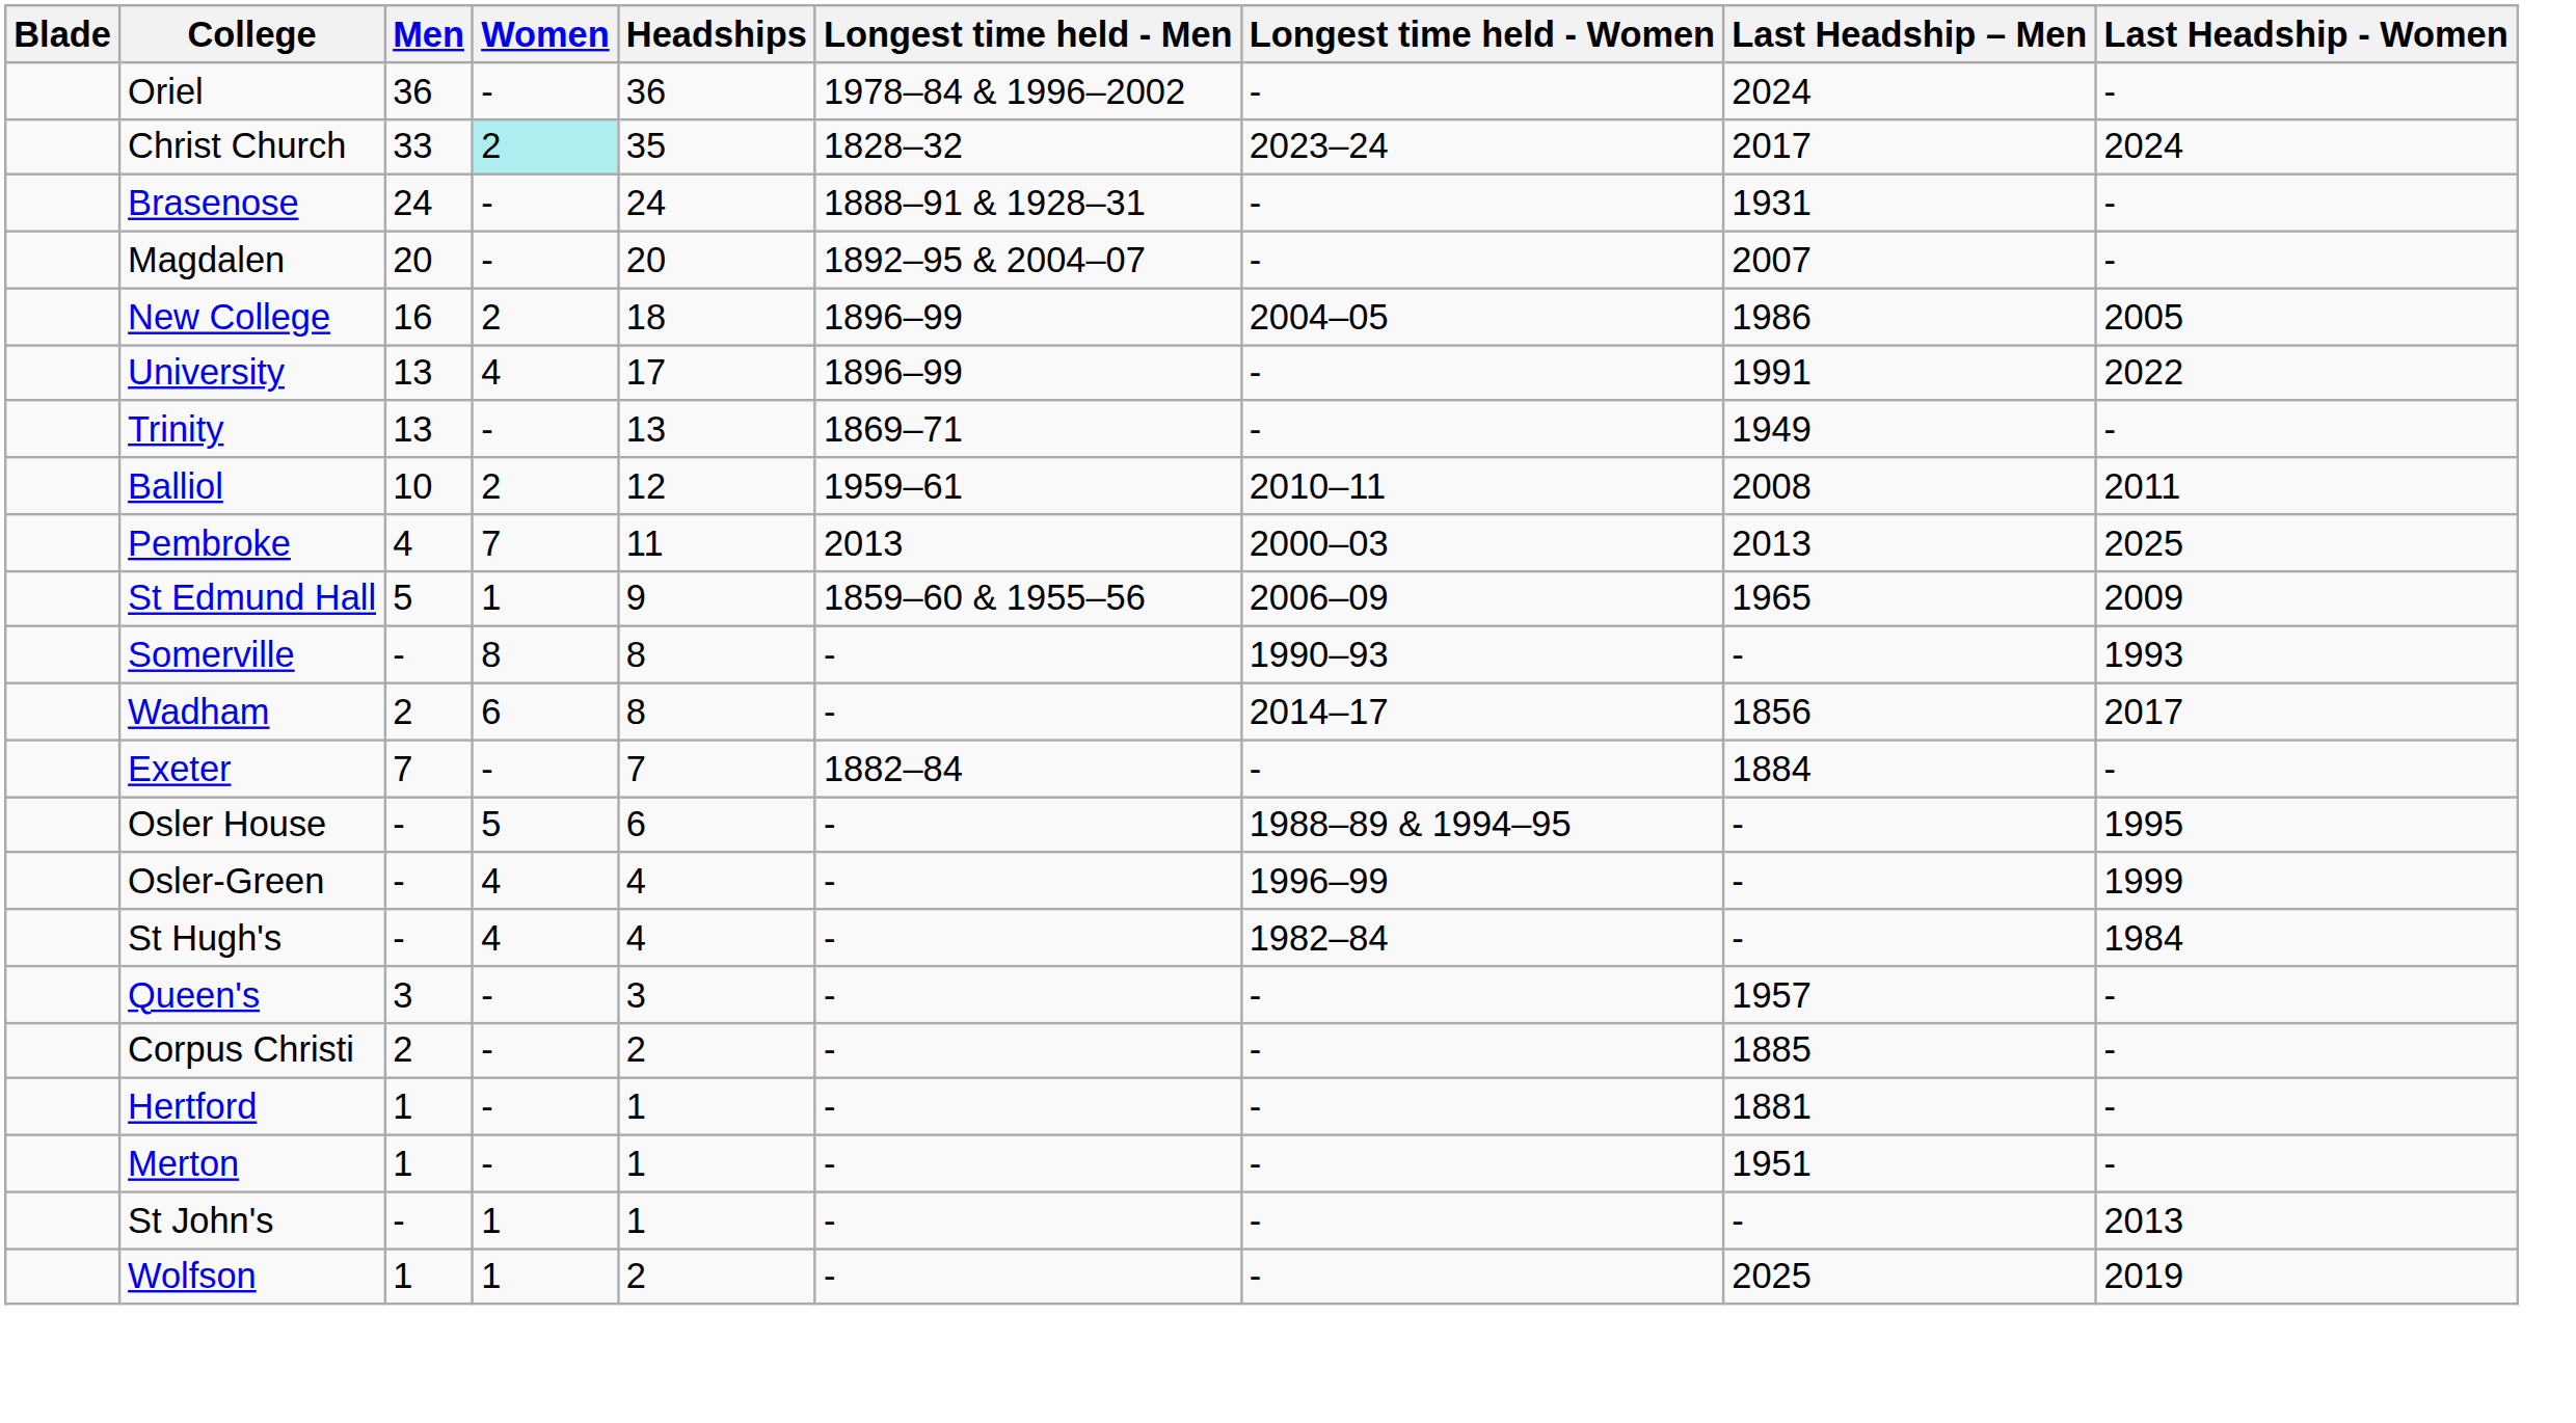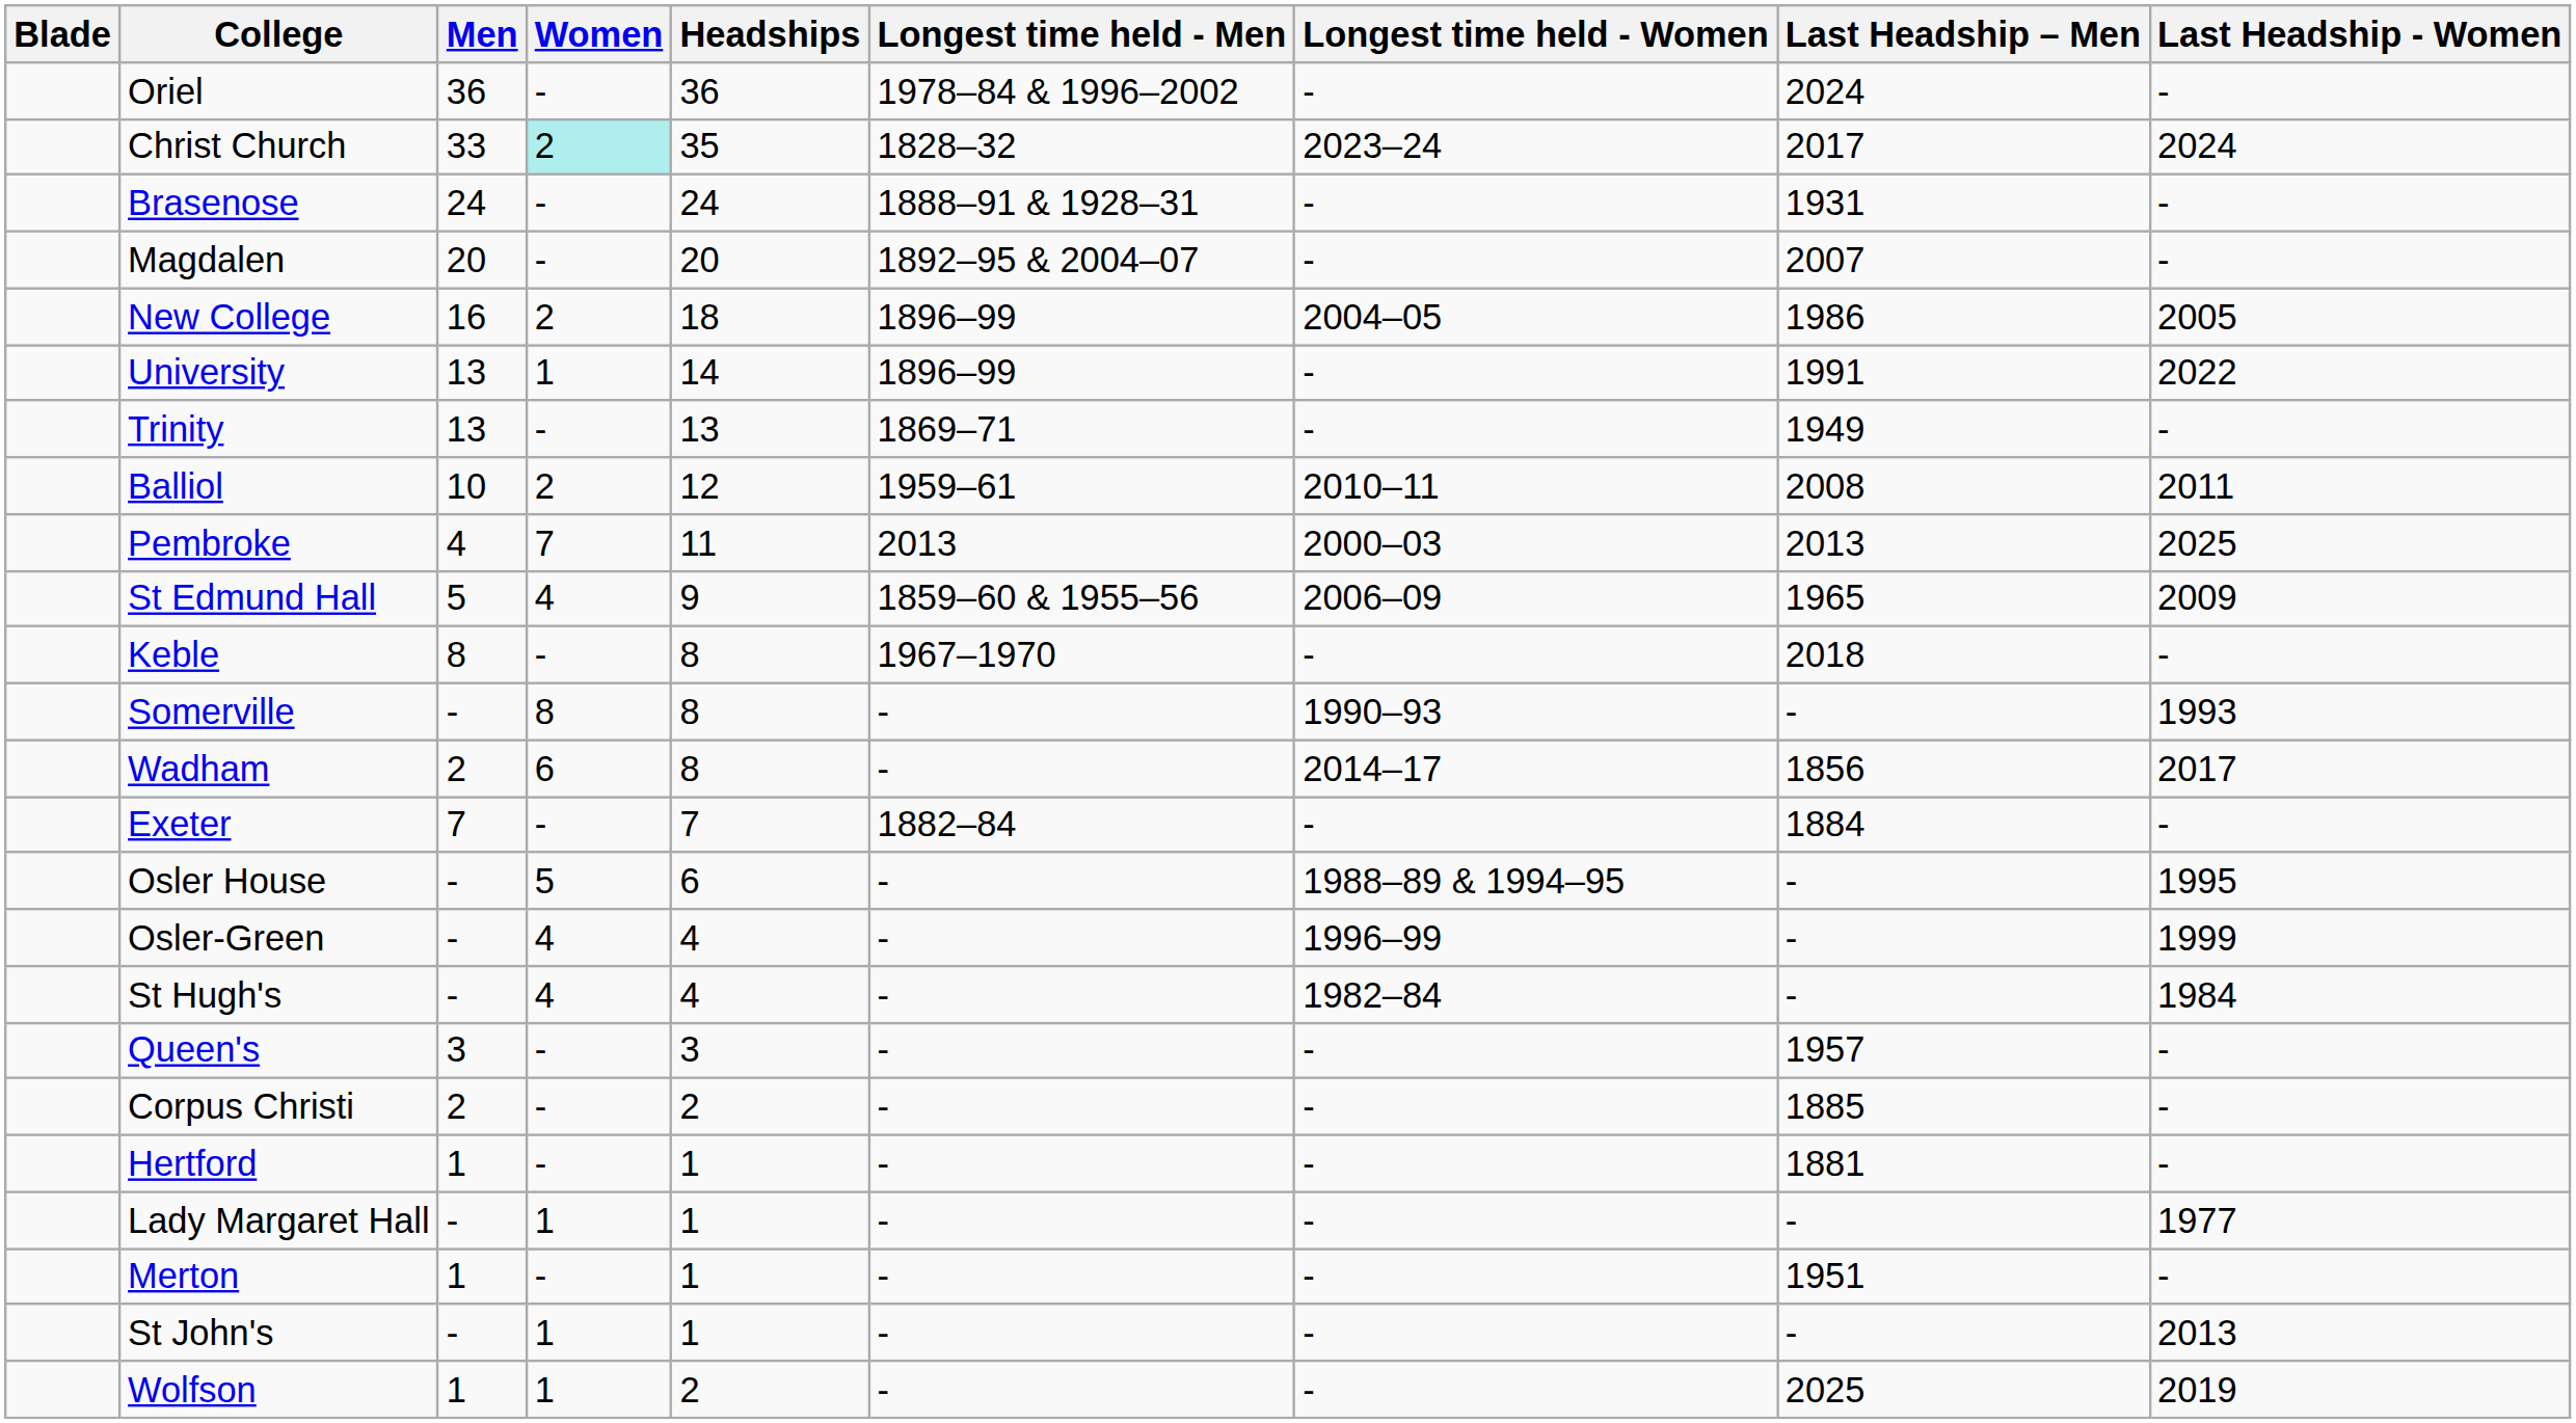University | Women: 4 -> 1
University | Headships: 17 -> 14
St Edmund Hall | Women: 1 -> 4
+ row: Keble | 8 | - | 8 | 1967–1970 | - | 2018 | -
+ row: Lady Margaret Hall | - | 1 | 1 | - | - | - | 1977
